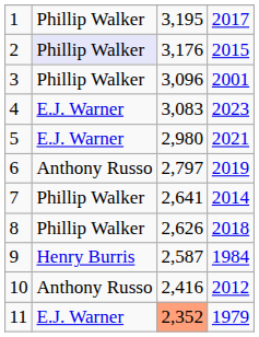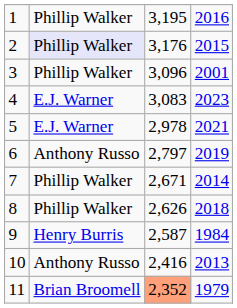1 | column 4: 2017 -> 2016
5 | column 3: 2,980 -> 2,978
7 | column 3: 2,641 -> 2,671
10 | column 4: 2012 -> 2013
11 | column 2: E.J. Warner -> Brian Broomell
